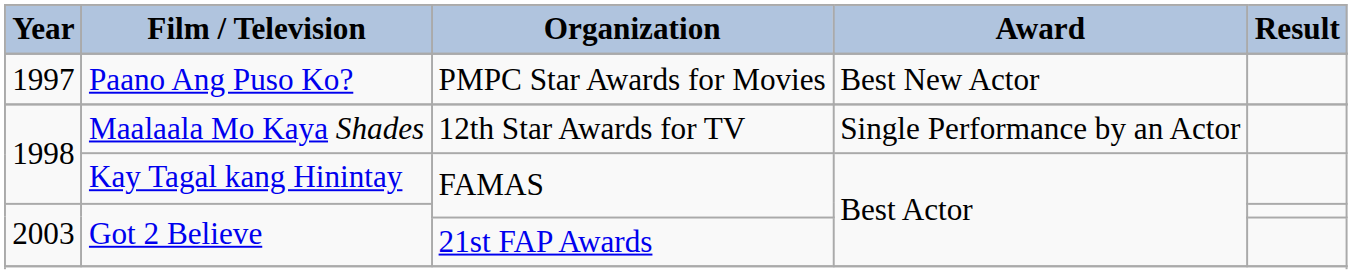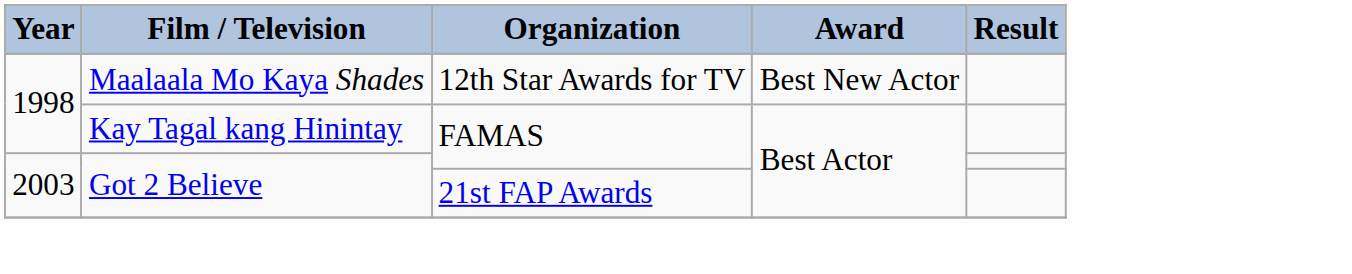- row: 1997 | Paano Ang Puso Ko? | PMPC Star Awards for Movies | Best New Actor
Maalaala Mo Kaya Shades | Award: Single Performance by an Actor -> Best New Actor
